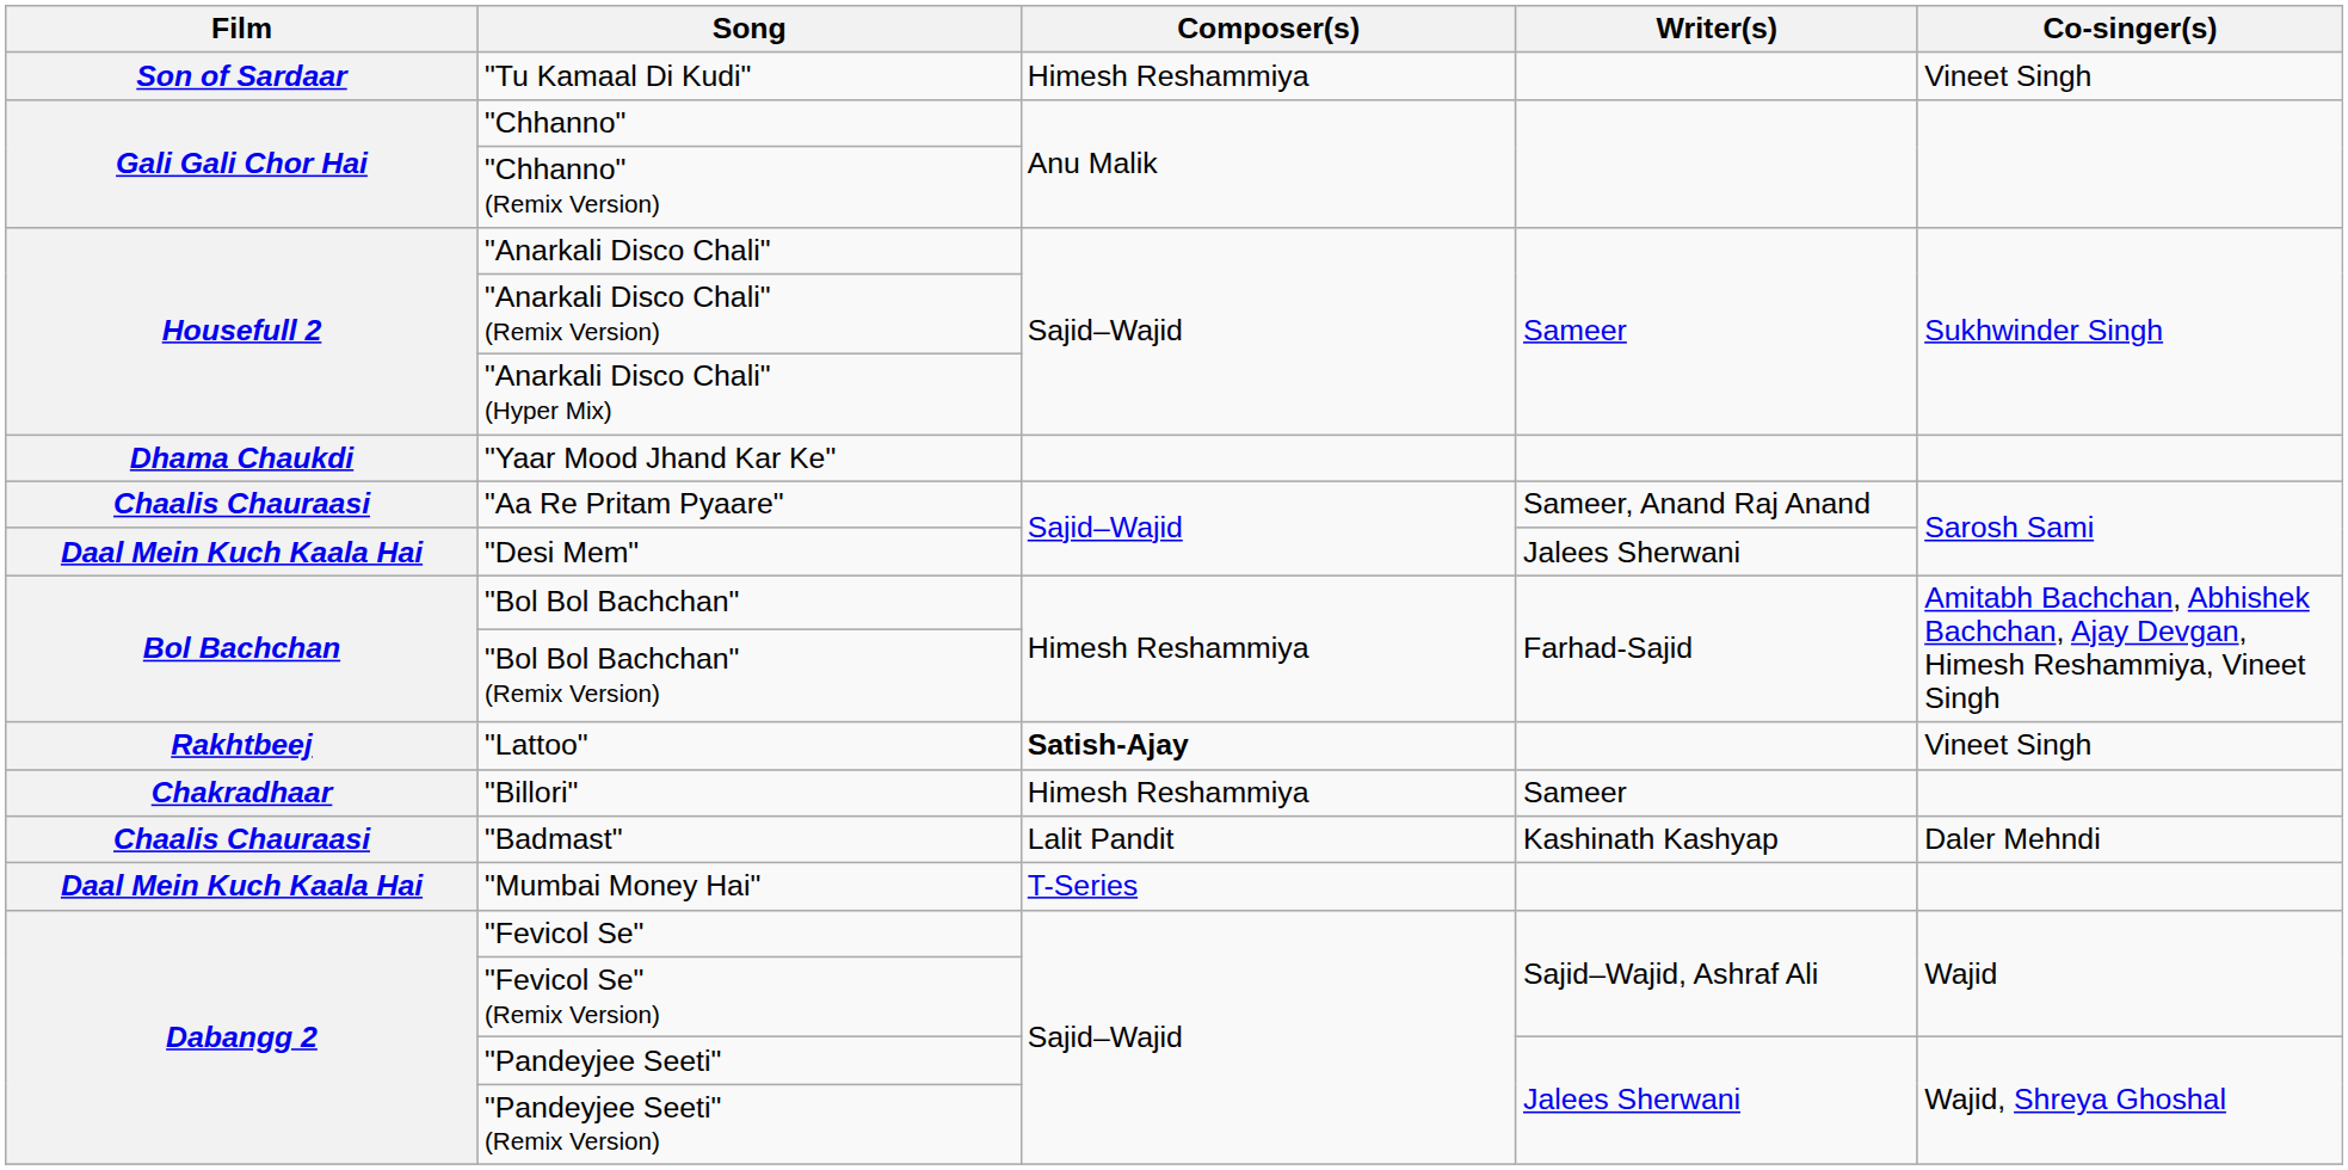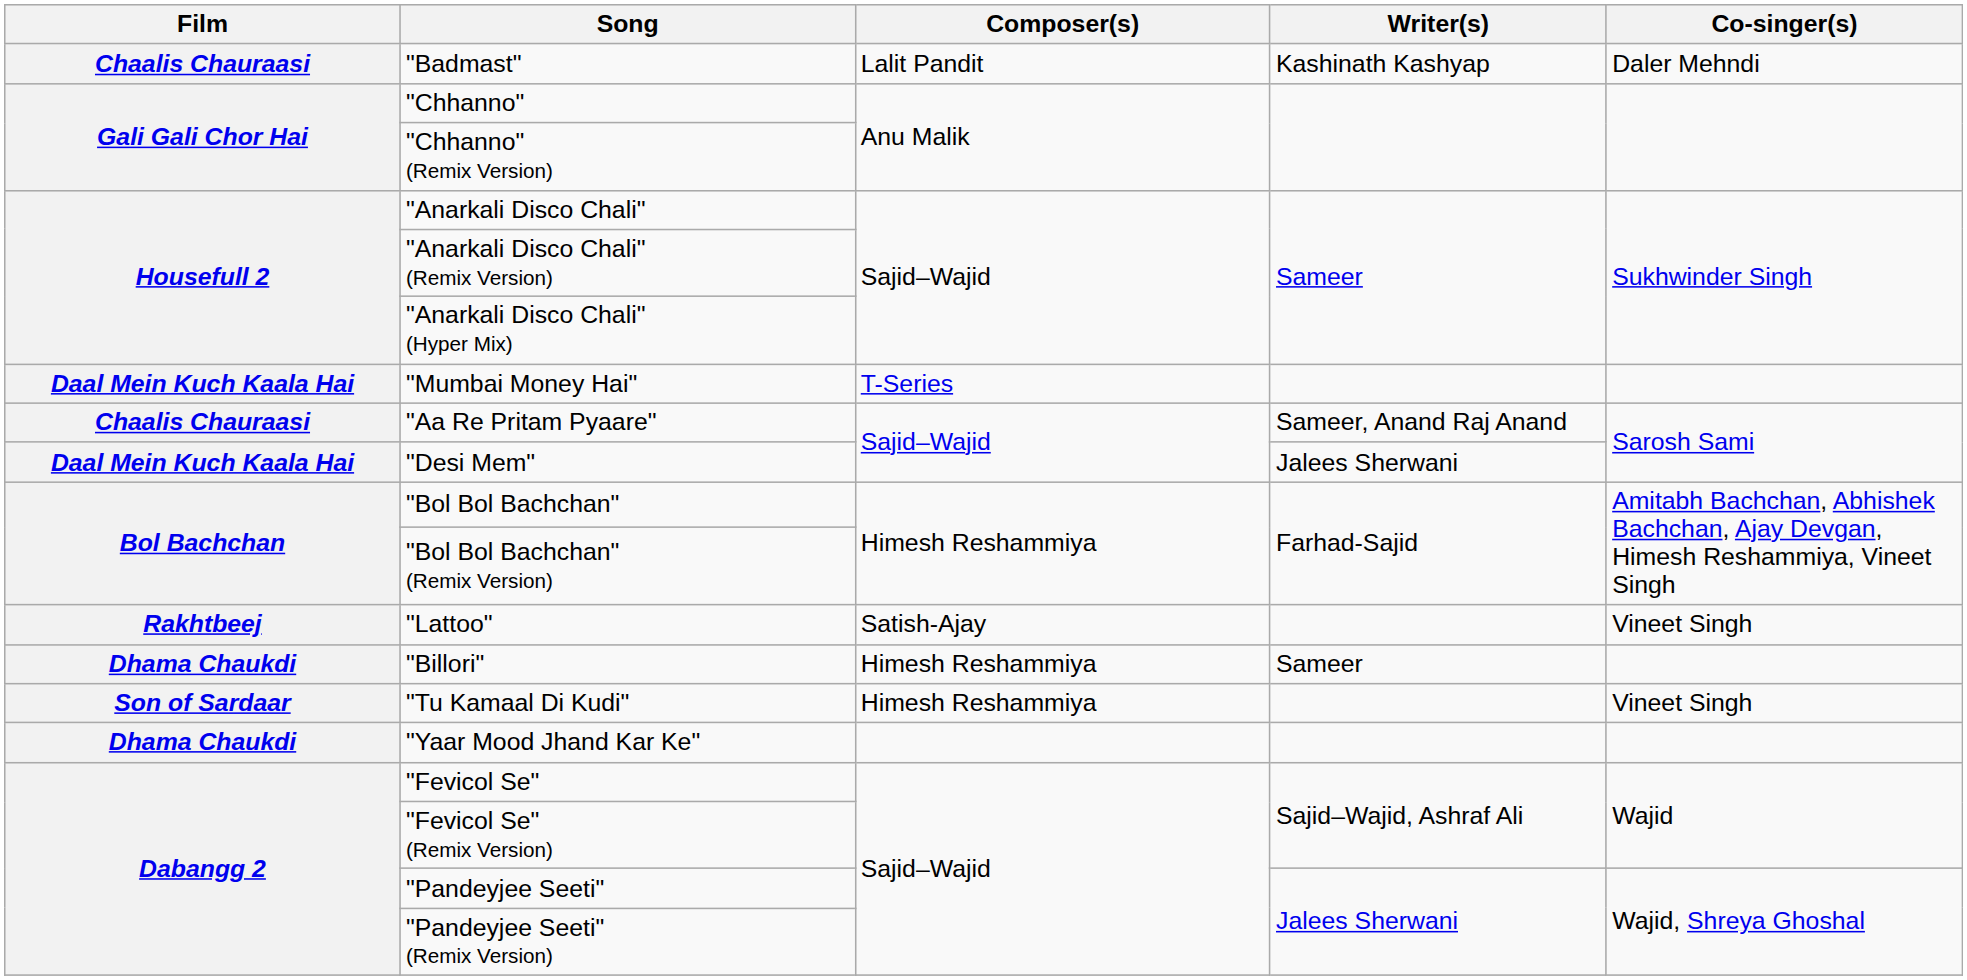rows swapped: "Badmast" <-> "Tu Kamaal Di Kudi"
rows swapped: "Mumbai Money Hai" <-> "Yaar Mood Jhand Kar Ke"
"Lattoo" | Composer(s): bold -> normal
"Billori" | Film: Chakradhaar -> Dhama Chaukdi
